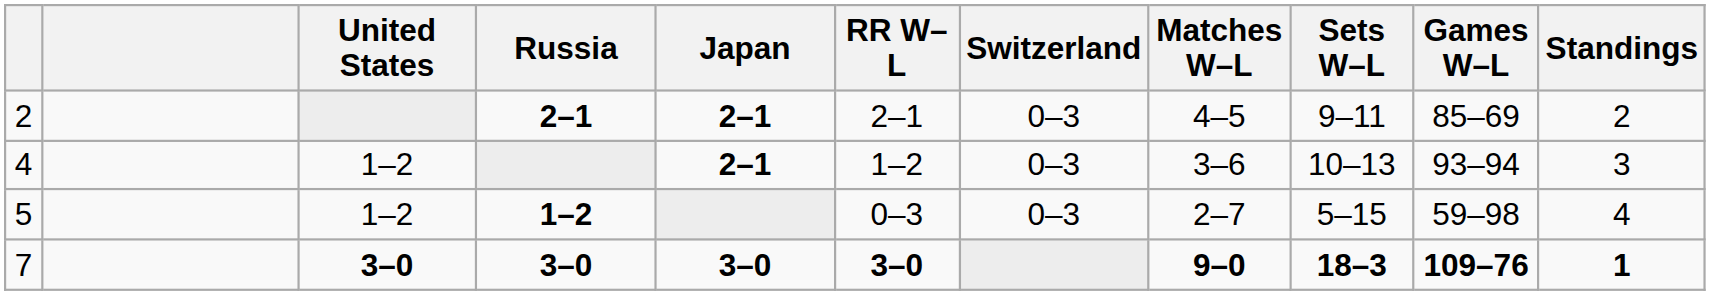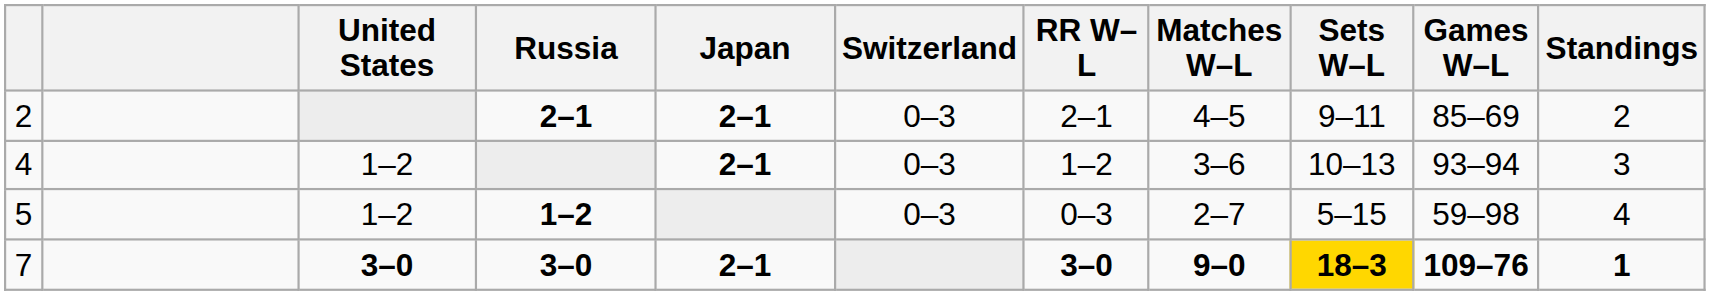columns swapped: Switzerland <-> RR W–L
7 | Japan: 3–0 -> 2–1
7 | Sets W–L: no background -> gold background
